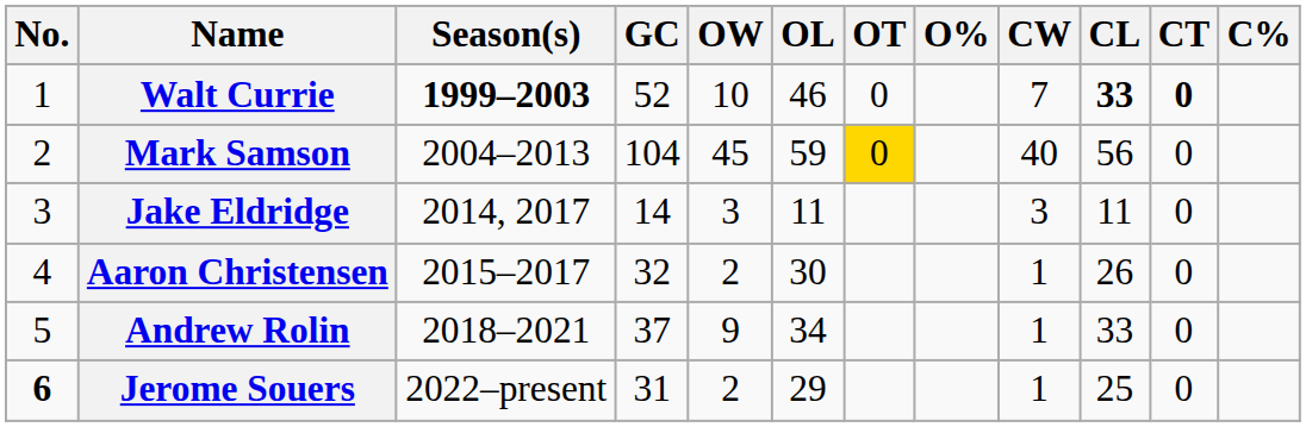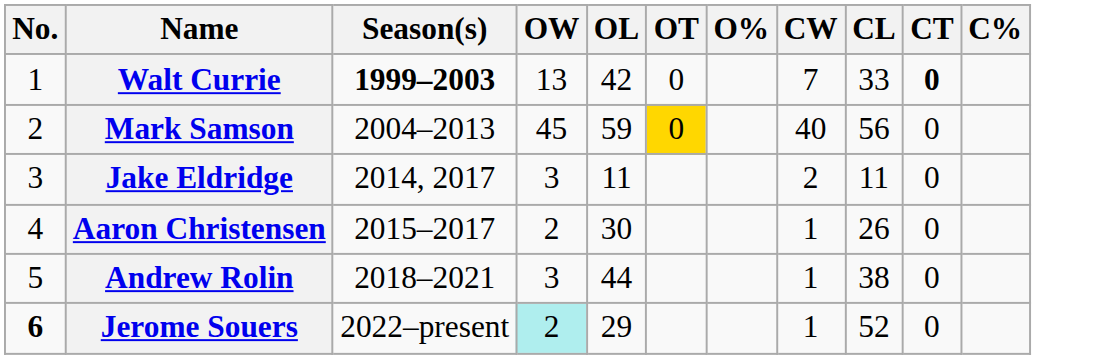- column: GC | 52 | 104 | 14 | 32 | 37 | 31
Walt Currie | OW: 10 -> 13
Walt Currie | OL: 46 -> 42
Walt Currie | CL: bold -> normal
Jake Eldridge | CW: 3 -> 2
Andrew Rolin | OW: 9 -> 3
Andrew Rolin | OL: 34 -> 44
Andrew Rolin | CL: 33 -> 38
Jerome Souers | OW: no background -> paleturquoise background
Jerome Souers | CL: 25 -> 52
